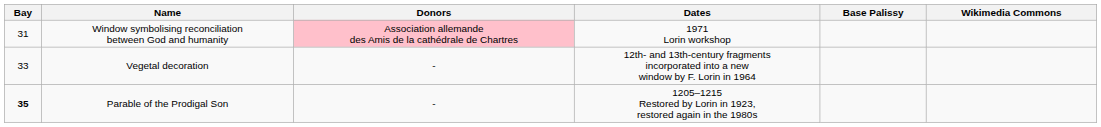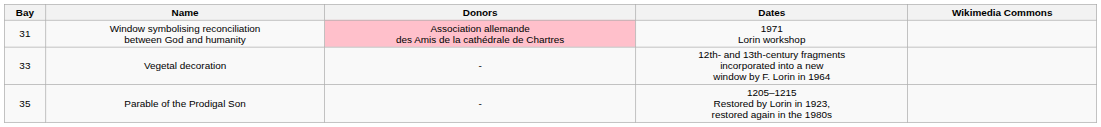- column: Base Palissy
Parable of the Prodigal Son | Bay: bold -> normal
